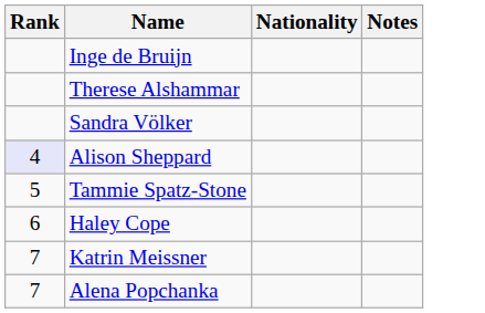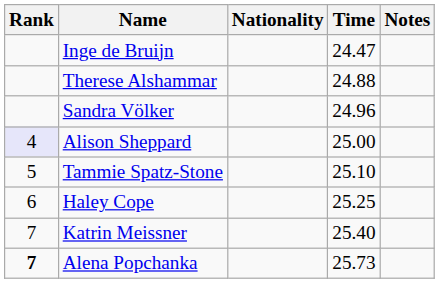+ column: Time | 24.47 | 24.88 | 24.96 | 25.00 | 25.10 | 25.25 | 25.40 | 25.73
Alena Popchanka | Rank: normal -> bold
